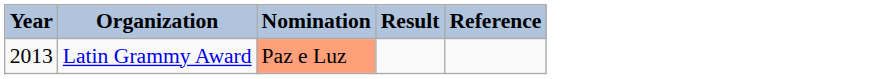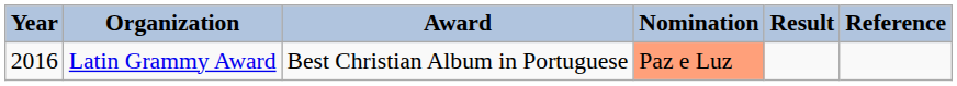+ column: Award | Best Christian Album in Portuguese
Latin Grammy Award | Year: 2013 -> 2016
